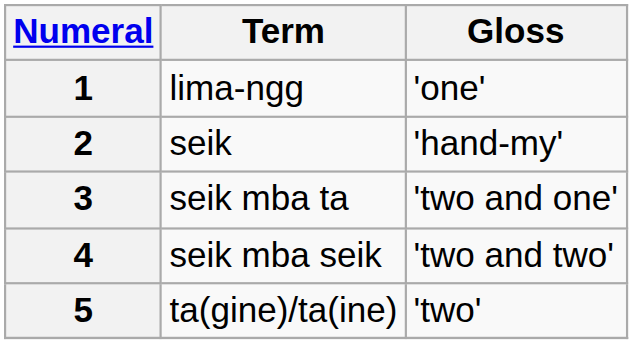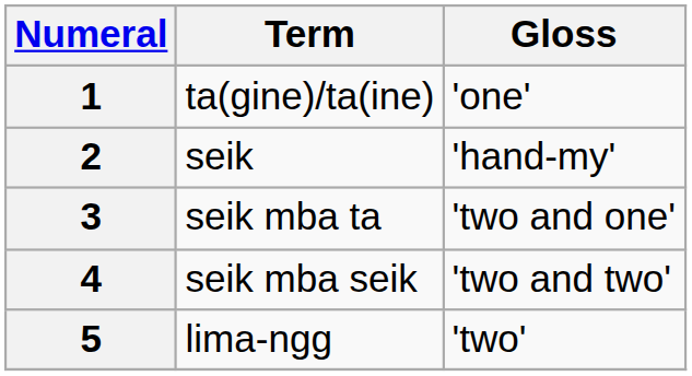1 | Term: lima-ngg -> ta(gine)/ta(ine)
5 | Term: ta(gine)/ta(ine) -> lima-ngg
